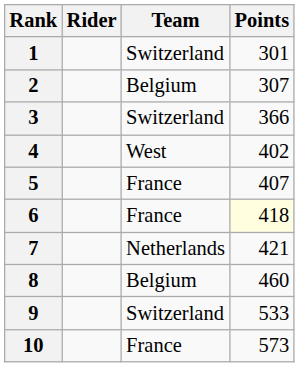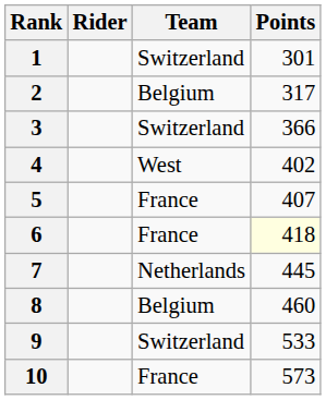2 | Points: 307 -> 317
7 | Points: 421 -> 445
